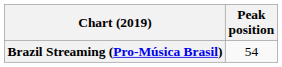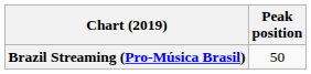Brazil Streaming (Pro-Música Brasil) | Peak position: 54 -> 50
